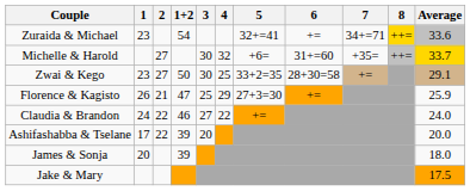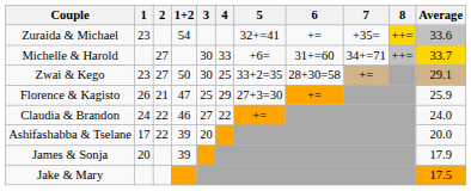Zuraida & Michael | 7: 34+=71 -> +35=
Michelle & Harold | 4: 32 -> 33
Michelle & Harold | 7: +35= -> 34+=71
James & Sonja | Average: 18.0 -> 17.9
